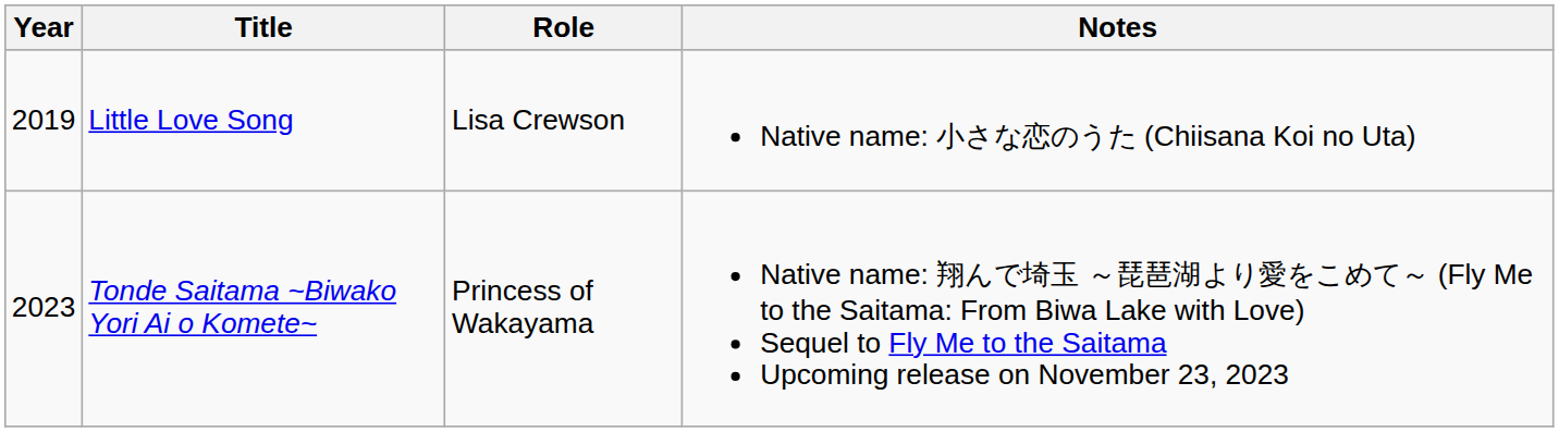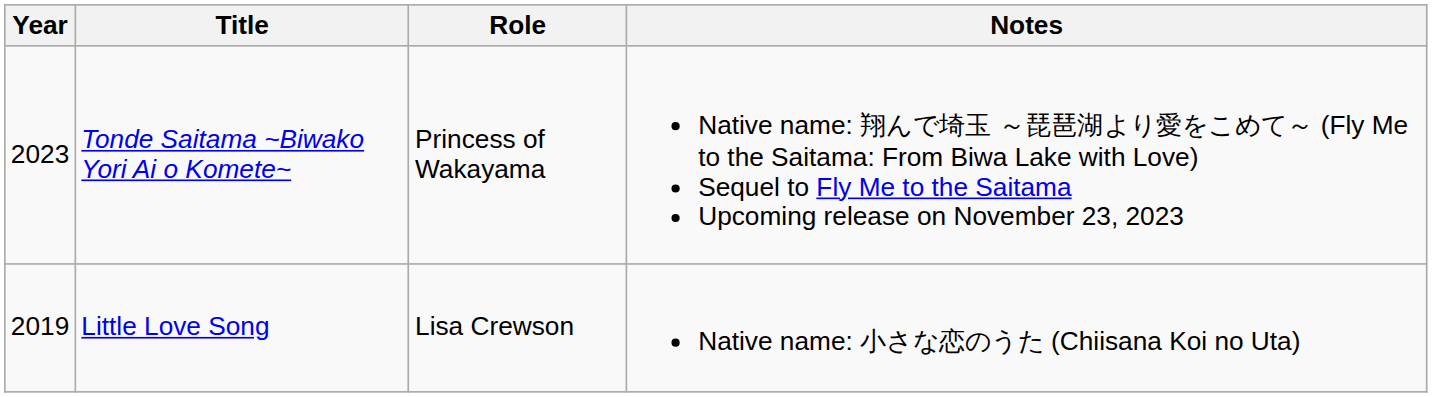rows swapped: Little Love Song <-> Tonde Saitama ~Biwako Yori Ai o Komete~
